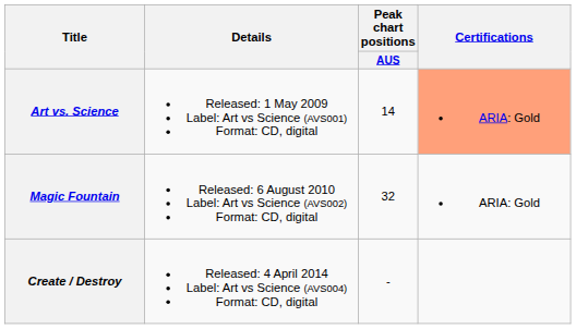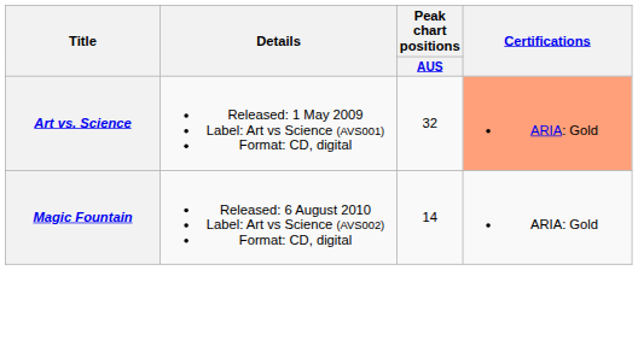Art vs. Science | Peak chart positions / AUS: 14 -> 32
Magic Fountain | Peak chart positions / AUS: 32 -> 14
- row: Create / Destroy | Released: 4 April 2014 Label: Art vs Science (AVS004) Format: CD, digital | -
